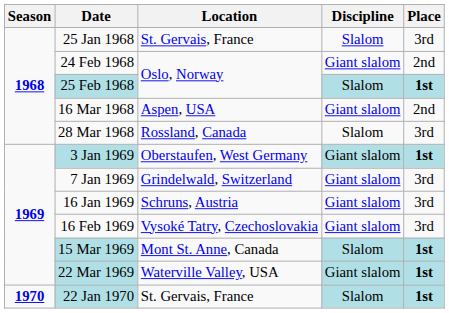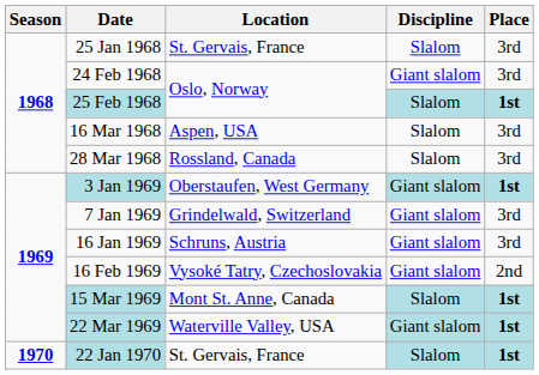24 Feb 1968 | Place: 2nd -> 3rd
16 Mar 1968 | Discipline: Giant slalom -> Slalom
16 Mar 1968 | Place: 2nd -> 3rd
16 Feb 1969 | Place: 3rd -> 2nd
